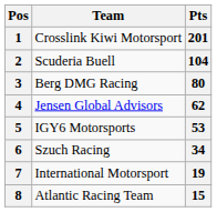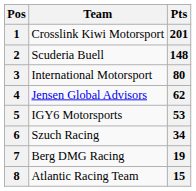2 | Pts: 104 -> 148
3 | Team: Berg DMG Racing -> International Motorsport
7 | Team: International Motorsport -> Berg DMG Racing
